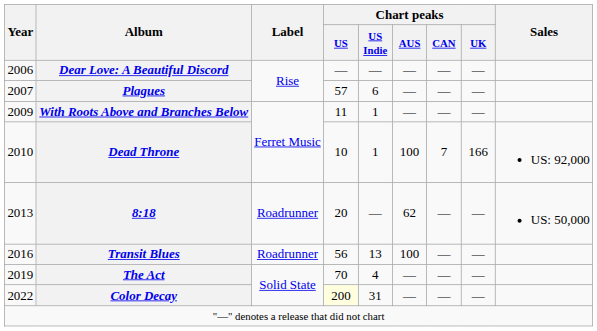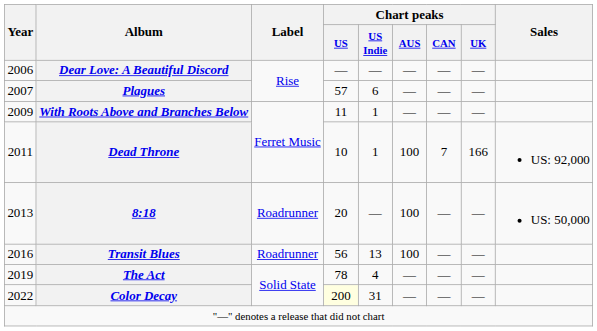Dead Throne | Year: 2010 -> 2011
8:18 | Chart peaks / AUS: 62 -> 100
The Act | Chart peaks / US: 70 -> 78
